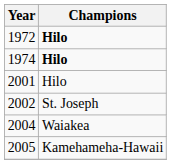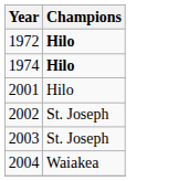+ row: 2003 | St. Joseph
- row: 2005 | Kamehameha-Hawaii
